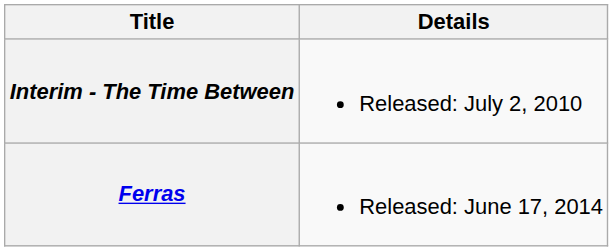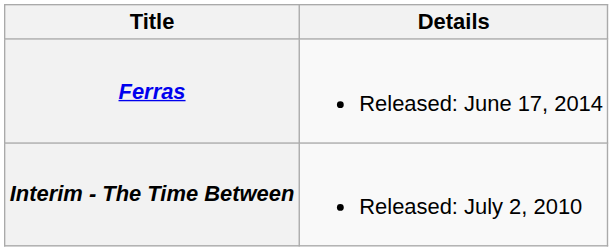rows swapped: Interim - The Time Between <-> Ferras
